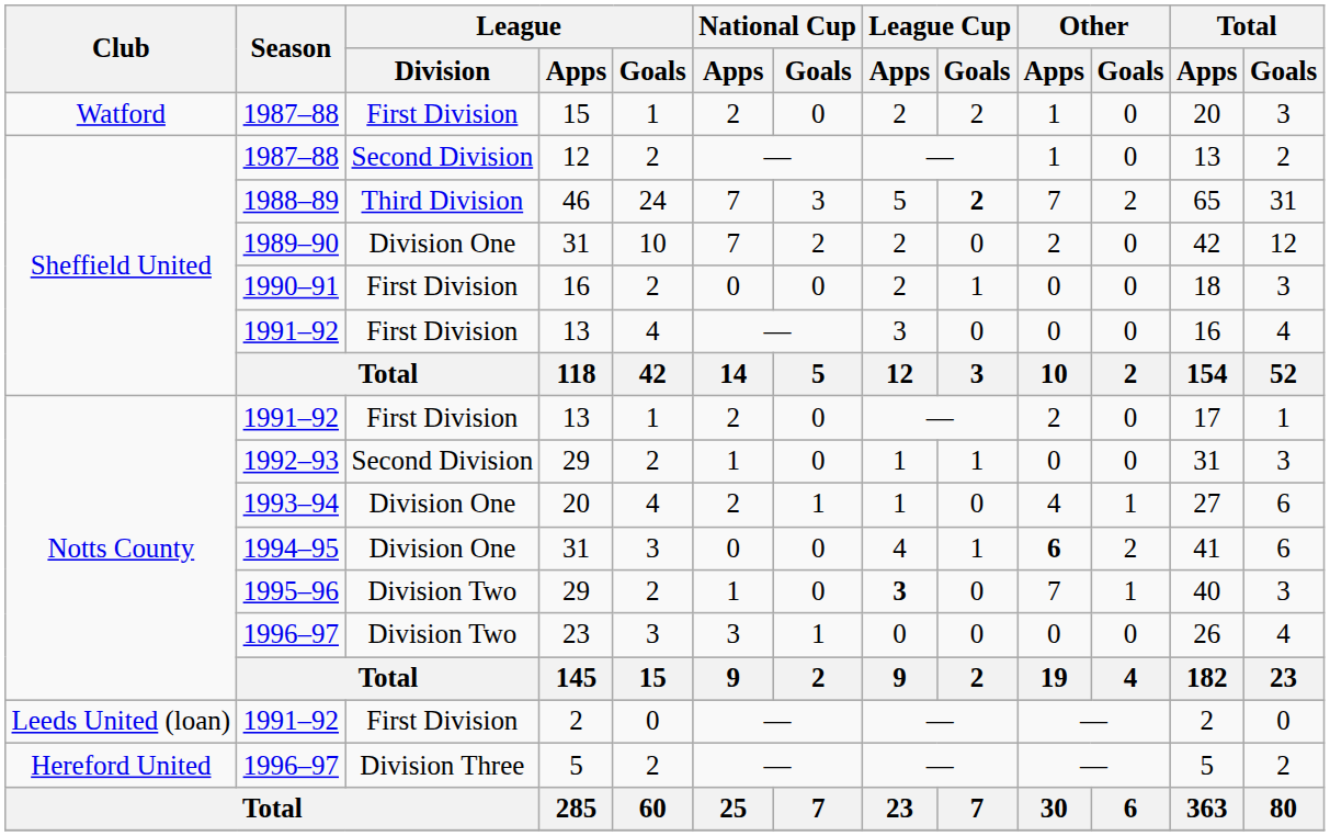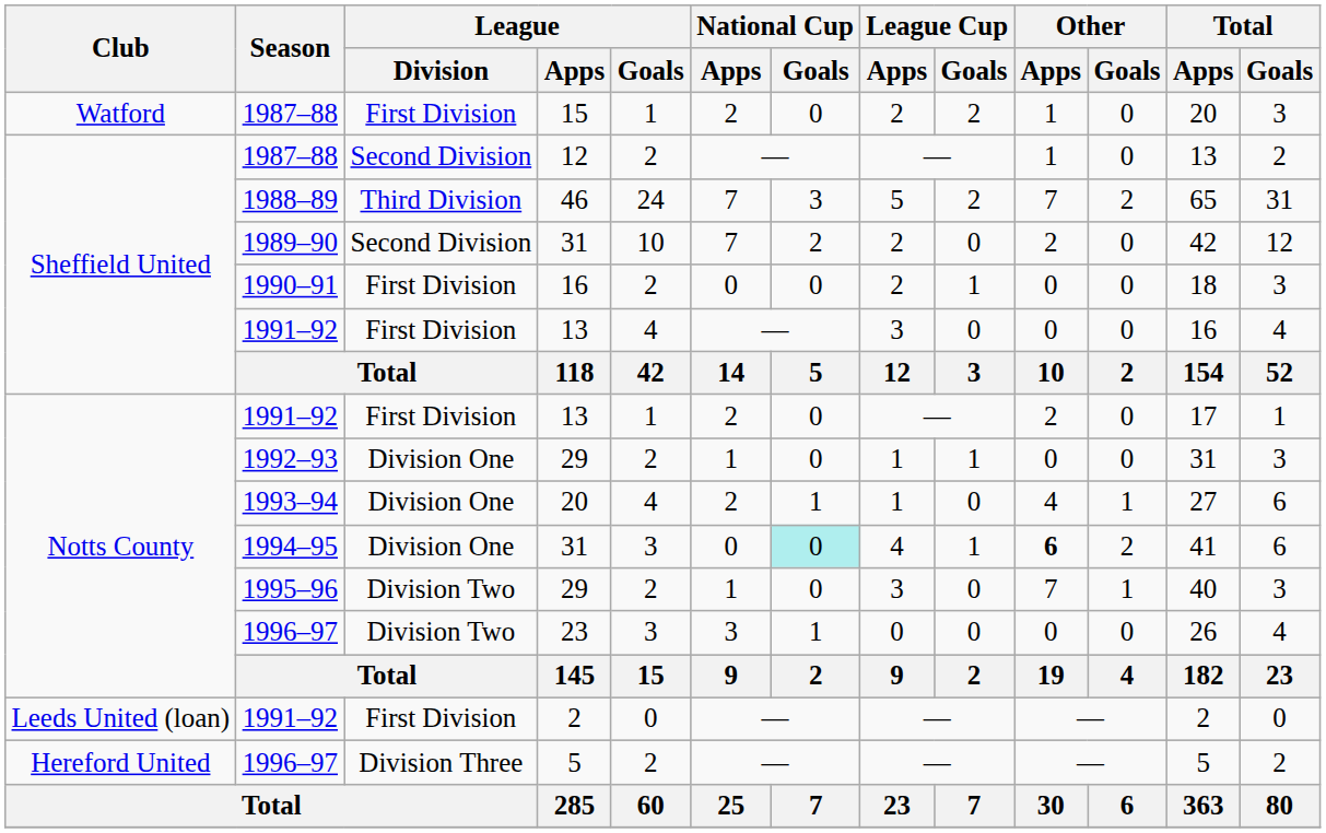46 | League Cup / Goals: bold -> normal
1989–90 / 31 | League / Division: Division One -> Second Division
1992–93 / 29 | League / Division: Second Division -> Division One
1994–95 / 31 | National Cup / Goals: no background -> paleturquoise background
1995–96 / 29 | League Cup / Apps: bold -> normal
